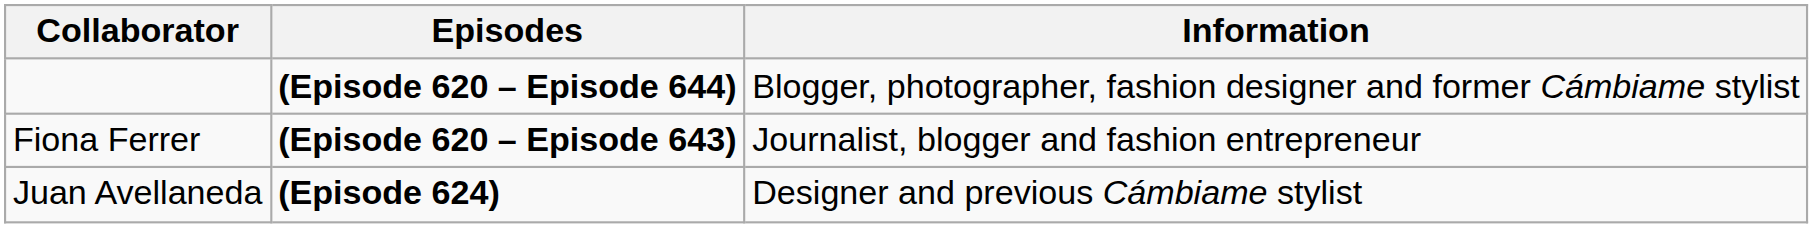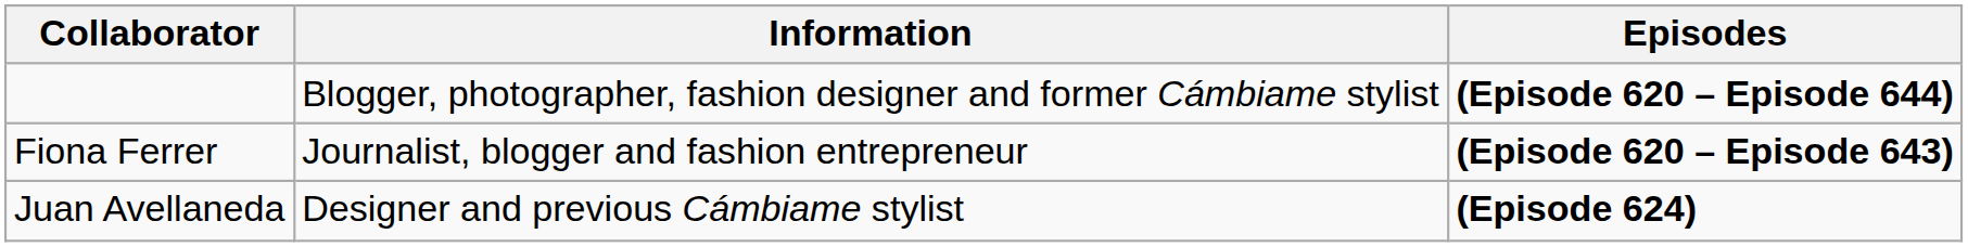columns swapped: Information <-> Episodes
